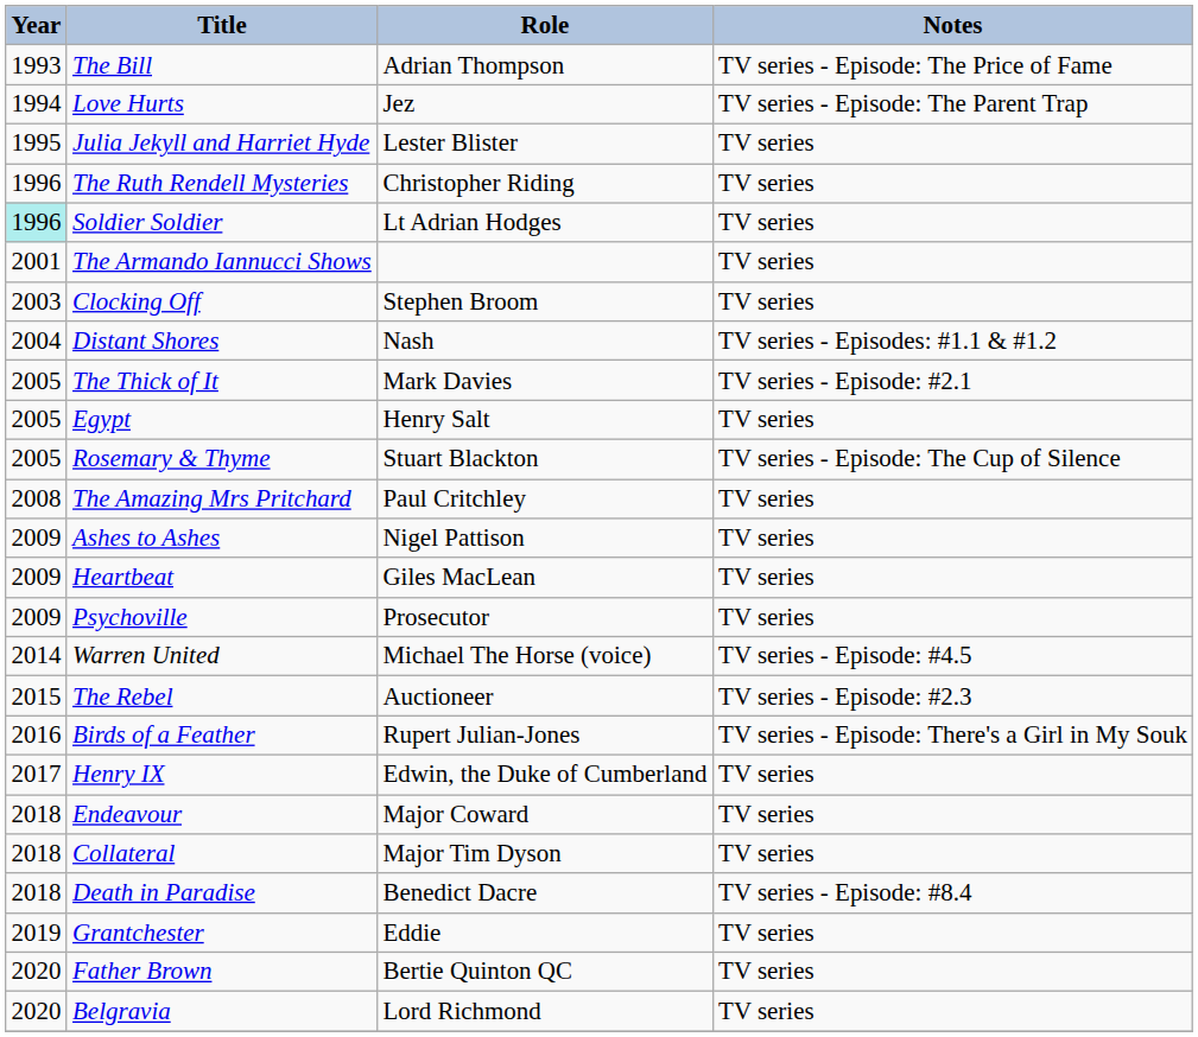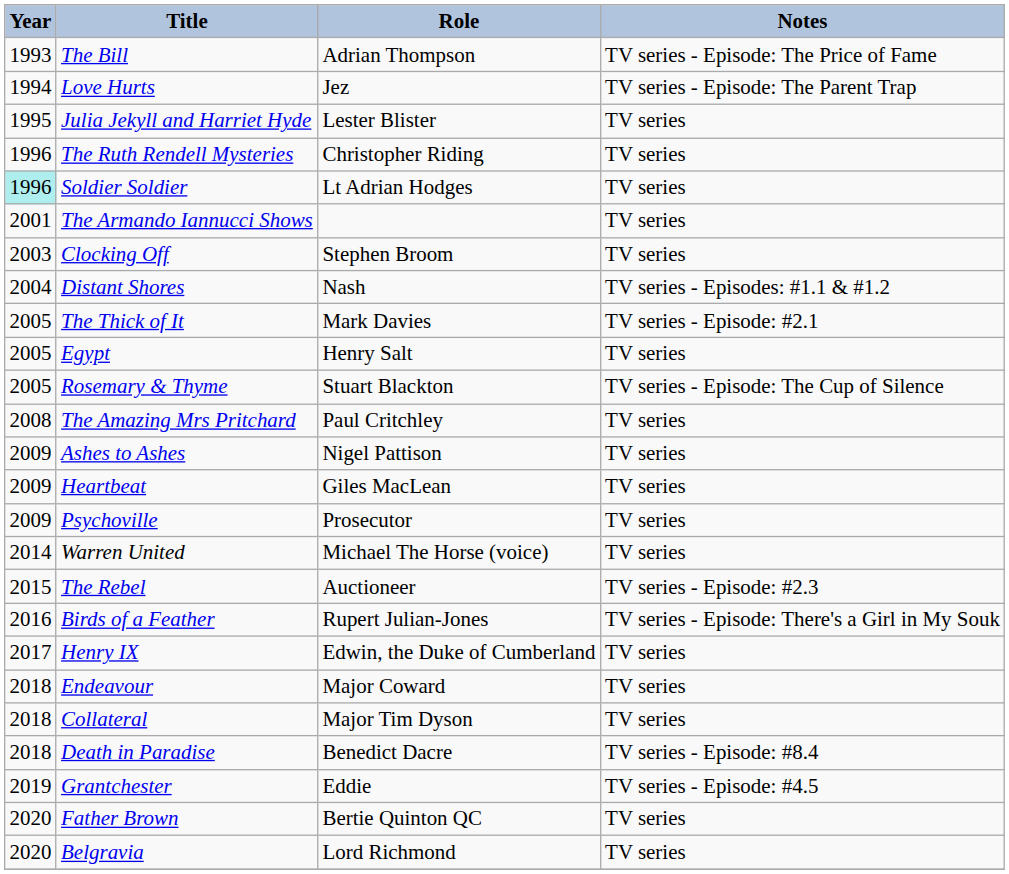Warren United | Notes: TV series - Episode: #4.5 -> TV series
Grantchester | Notes: TV series -> TV series - Episode: #4.5
